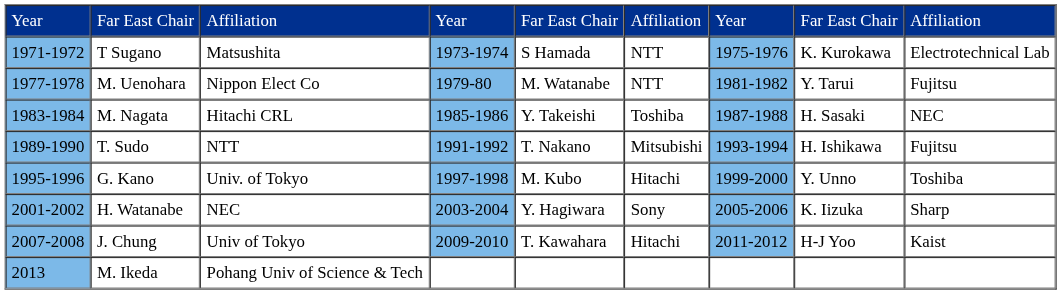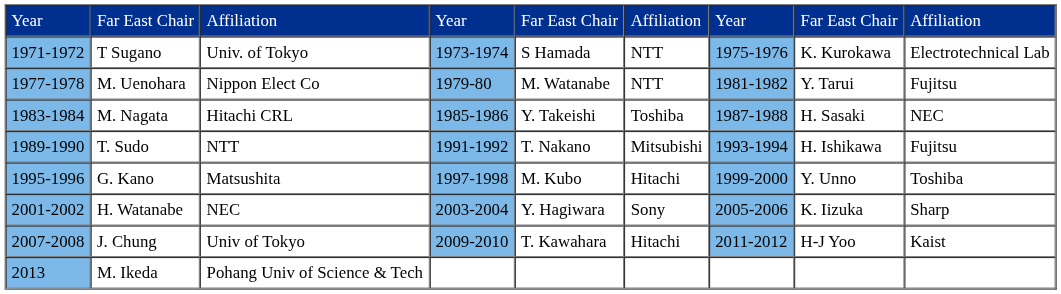T Sugano | column 3: Matsushita -> Univ. of Tokyo
G. Kano | column 3: Univ. of Tokyo -> Matsushita
